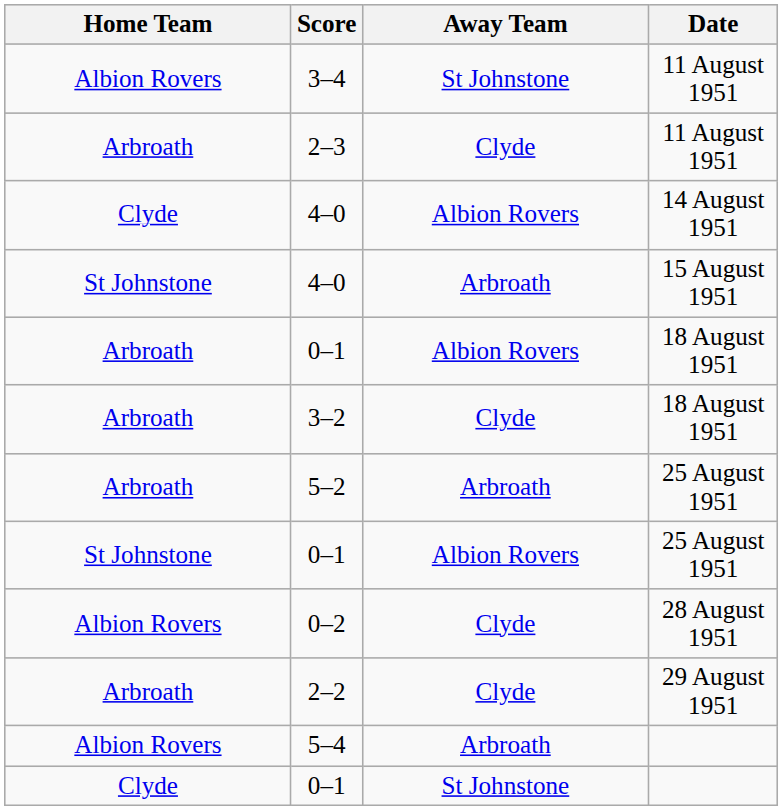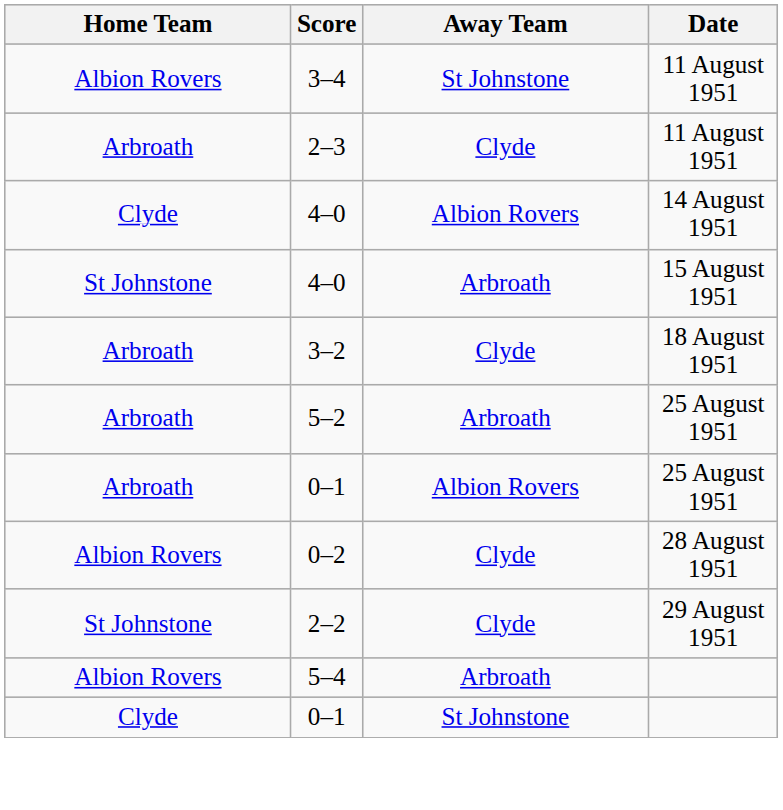- row: Arbroath | 0–1 | Albion Rovers | 18 August 1951
0–1 / 25 August 1951 | Home Team: St Johnstone -> Arbroath
2–2 | Home Team: Arbroath -> St Johnstone
